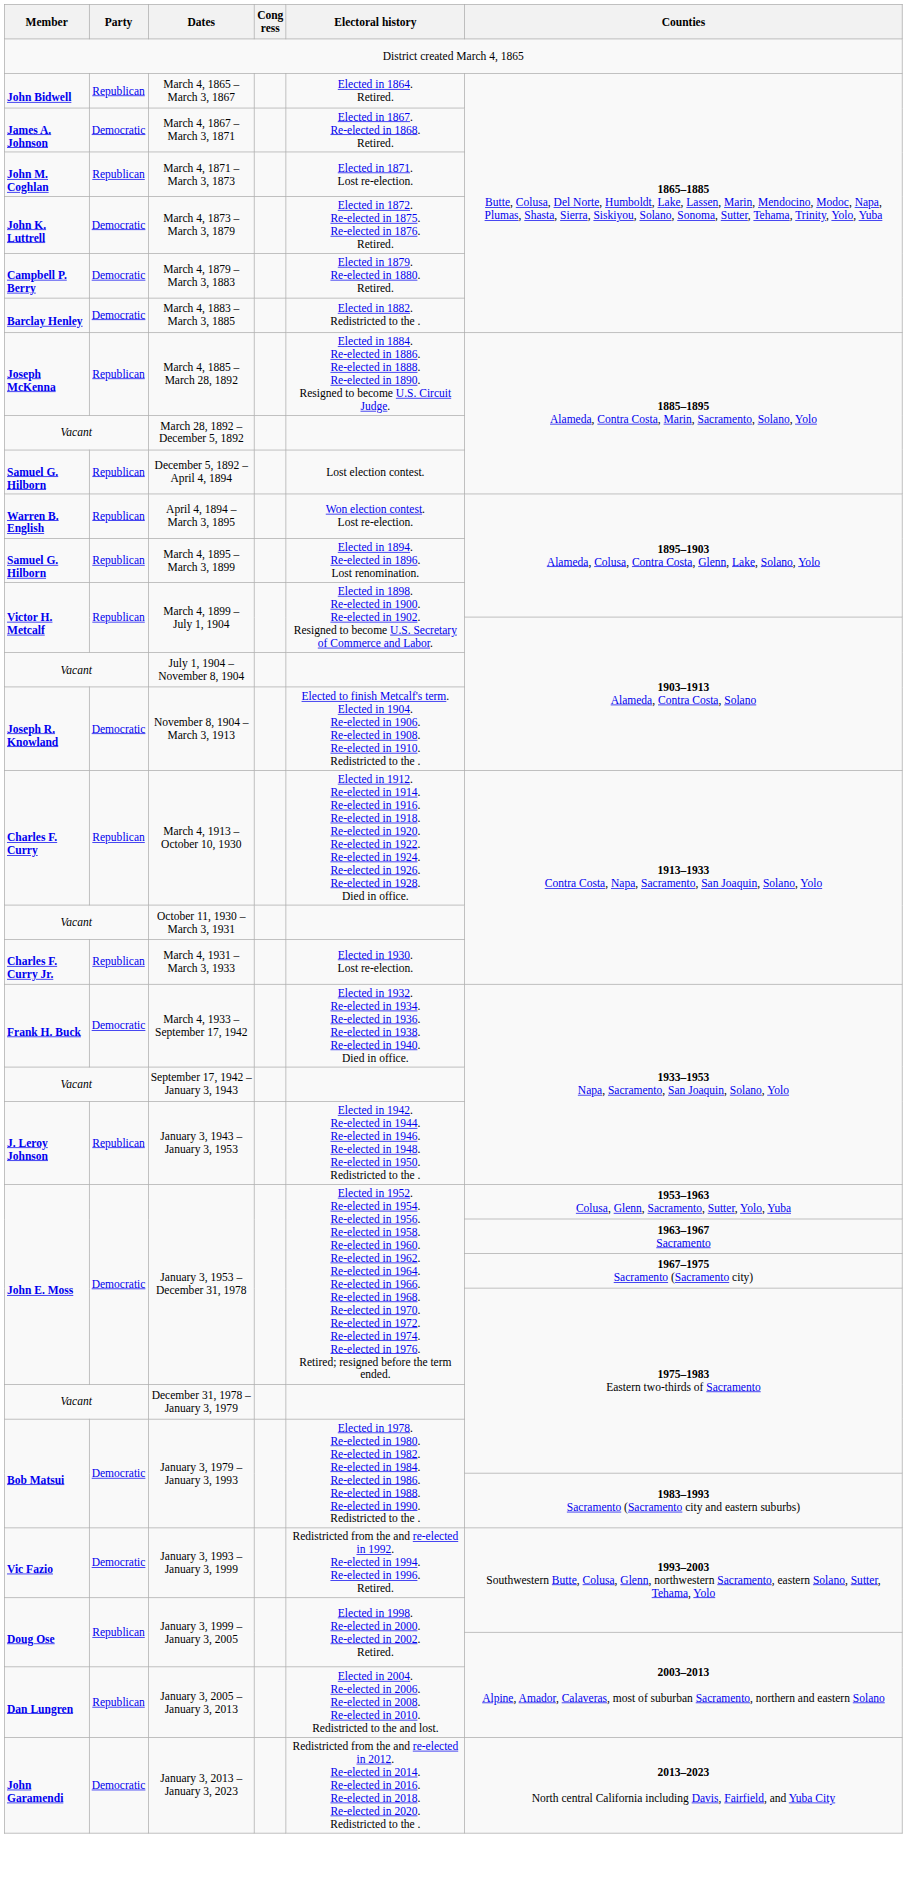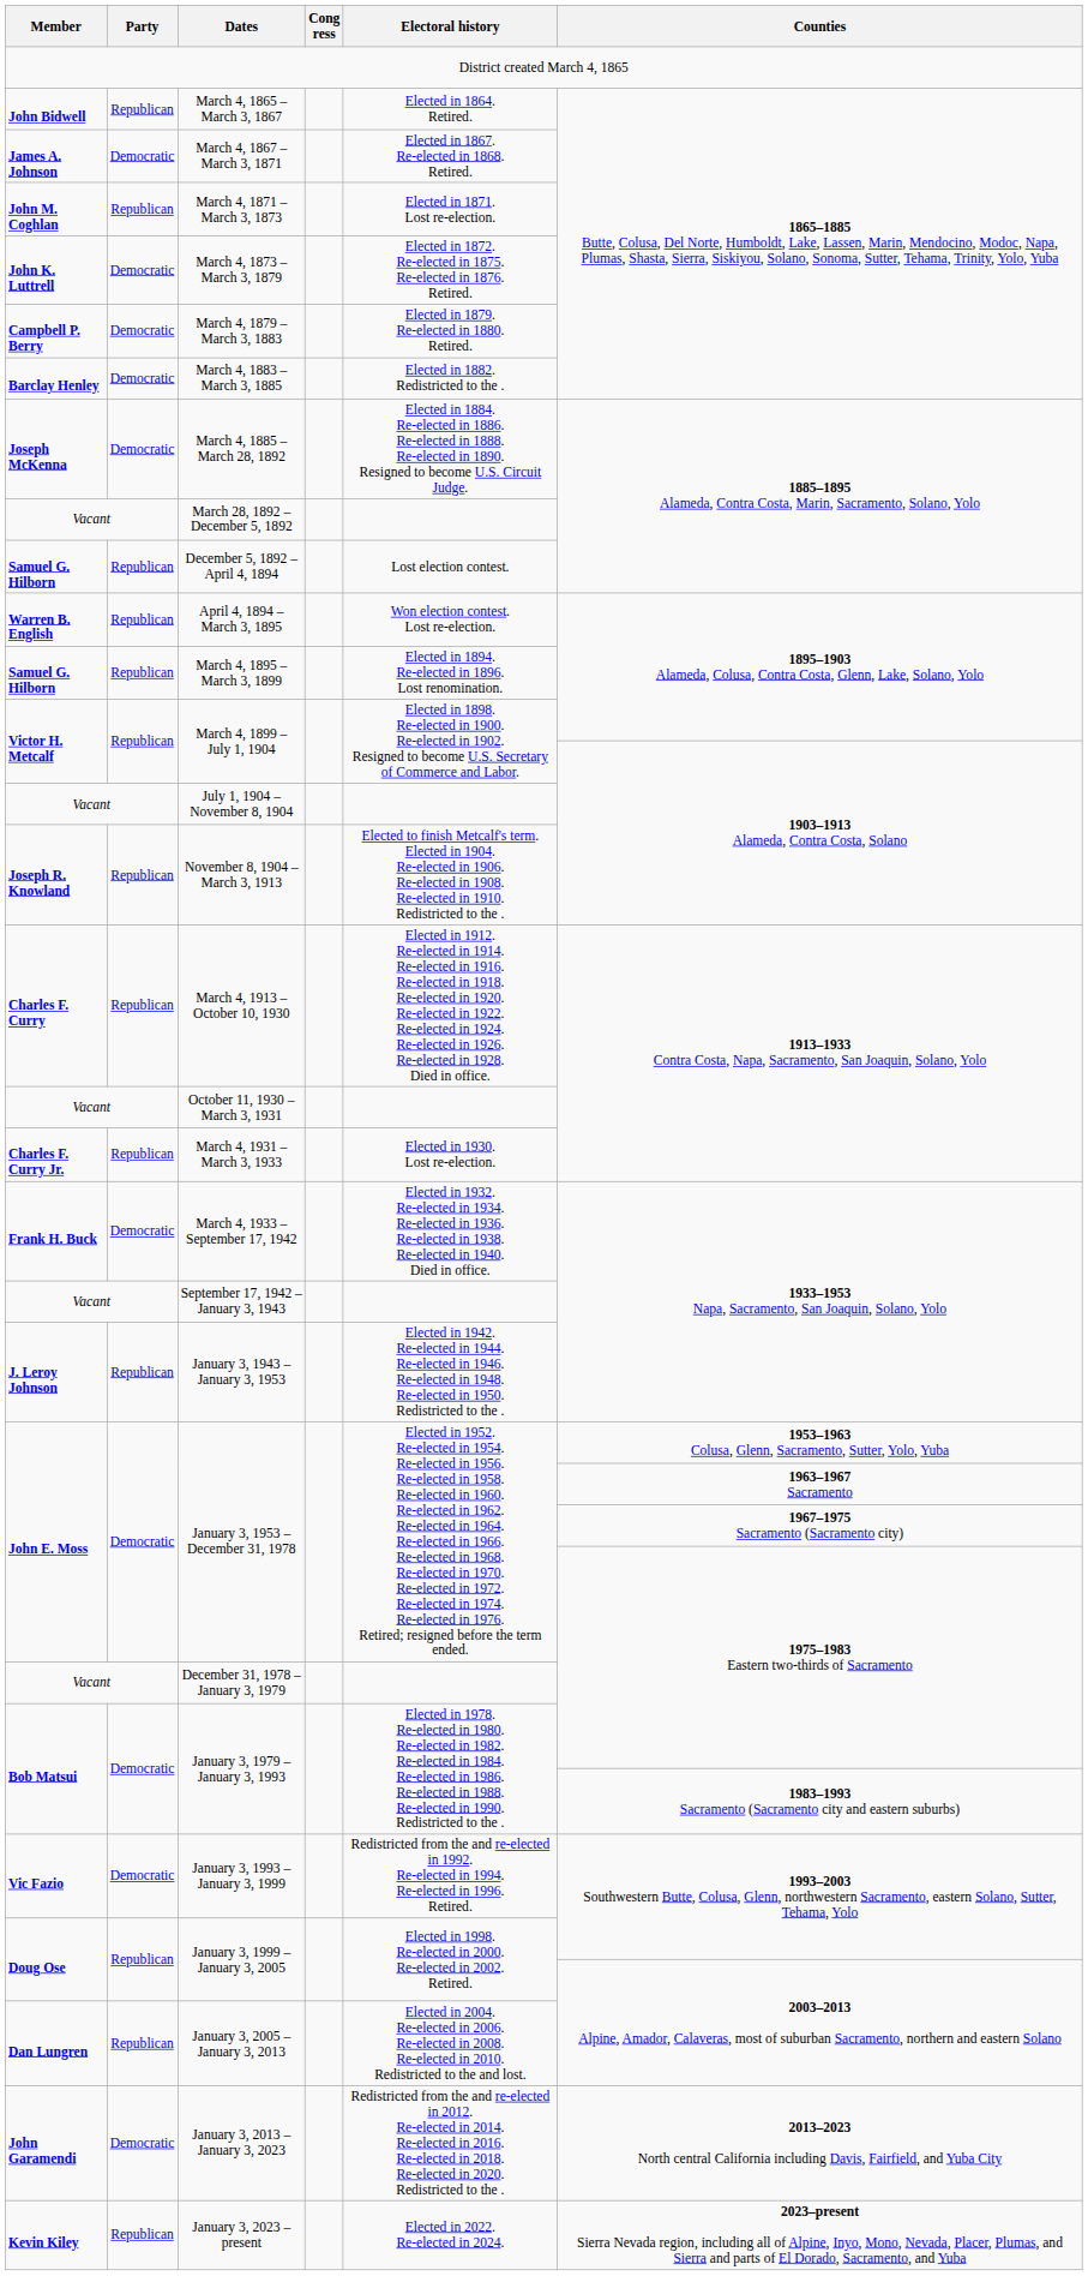March 4, 1885 – March 28, 1892 | Party: Republican -> Democratic
November 8, 1904 – March 3, 1913 | Party: Democratic -> Republican
+ row: Kevin Kiley | Republican | January 3, 2023 – present | Elected in 2022. Re-elected in 2024. | 2023–present Sierra Nevada region, including all of Alpine, Inyo, Mono, Nevada, Placer, Plumas, and Sierra and parts of El Dorado, Sacramento, and Yuba
